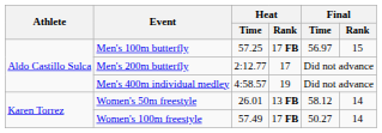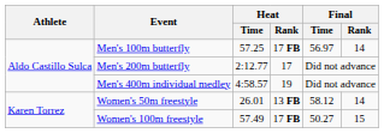Men's 100m butterfly | Final / Rank: 15 -> 14
Women's 100m freestyle | Final / Rank: 14 -> 15
